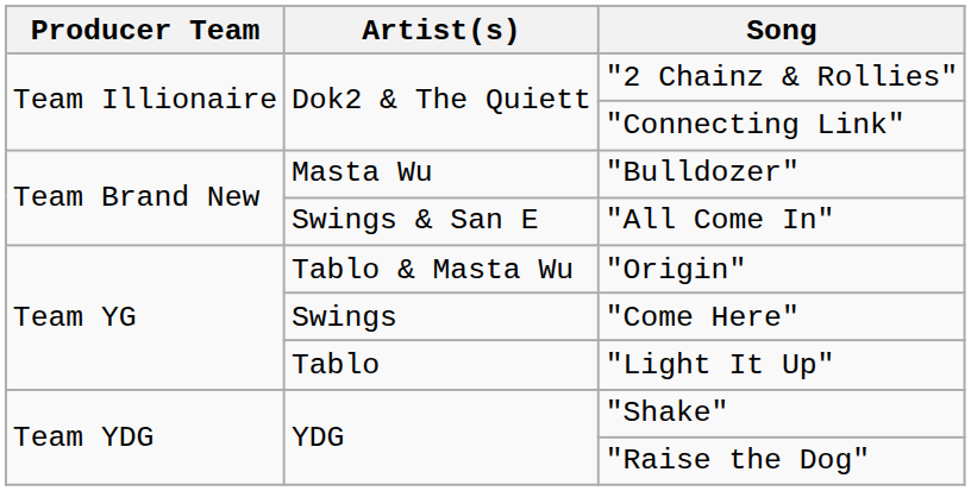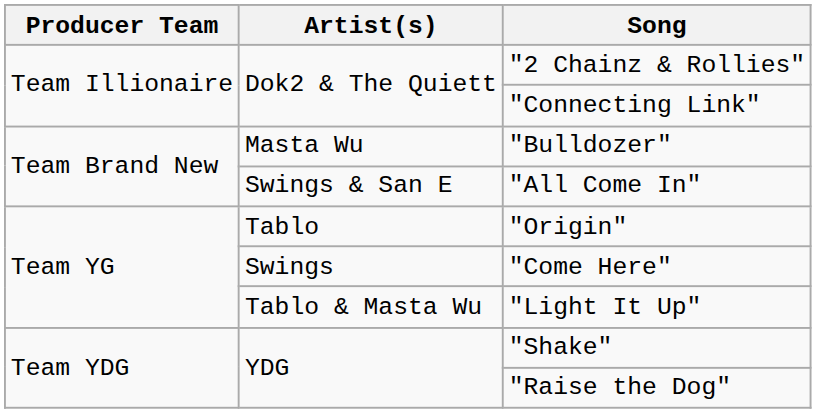"Origin" | Artist(s): Tablo & Masta Wu -> Tablo
"Light It Up" | Artist(s): Tablo -> Tablo & Masta Wu
